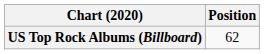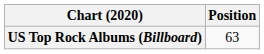US Top Rock Albums (Billboard) | Position: 62 -> 63
